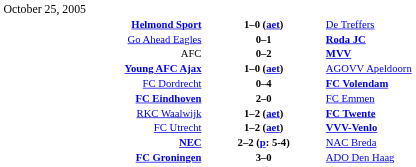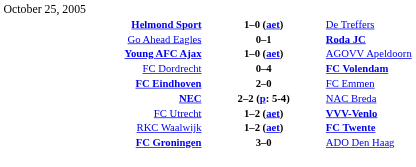- row: AFC | 0–2 | MVV
rows swapped: NEC <-> RKC Waalwijk
